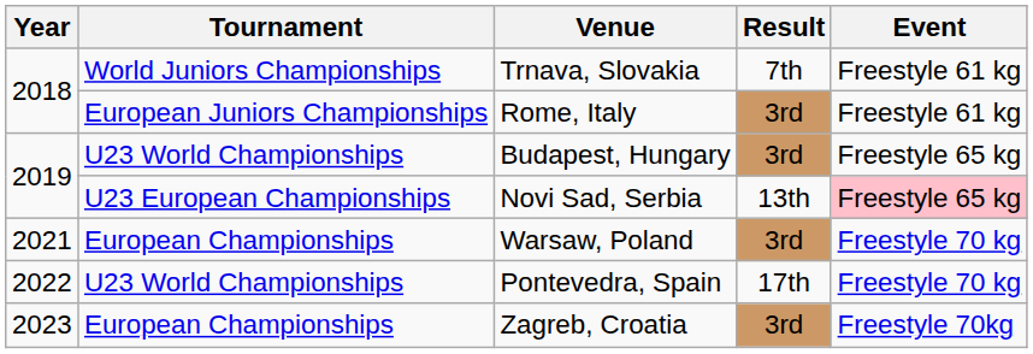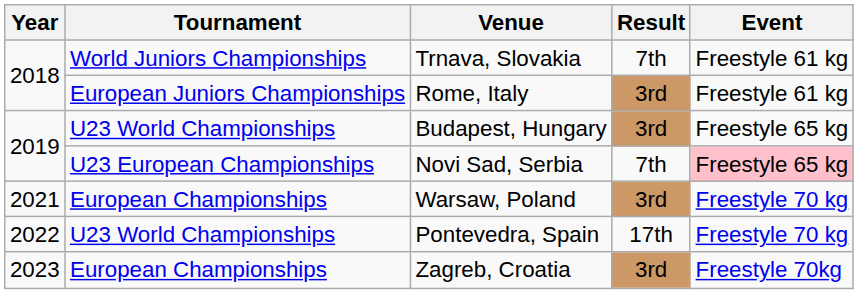Novi Sad, Serbia | Result: 13th -> 7th
